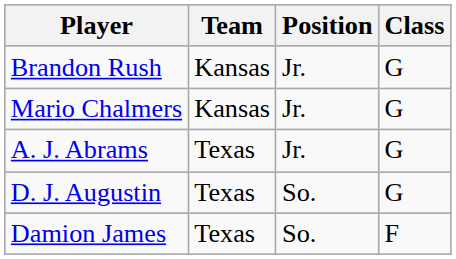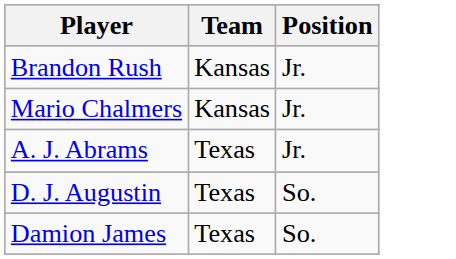- column: Class | G | G | G | G | F
